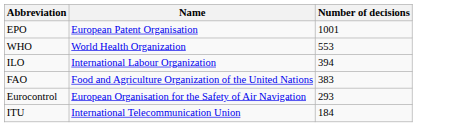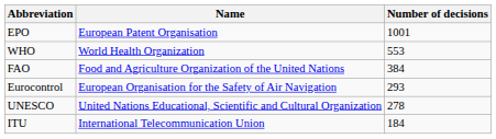- row: ILO | International Labour Organization | 394
FAO | Number of decisions: 383 -> 384
+ row: UNESCO | United Nations Educational, Scientific and Cultural Organization | 278
